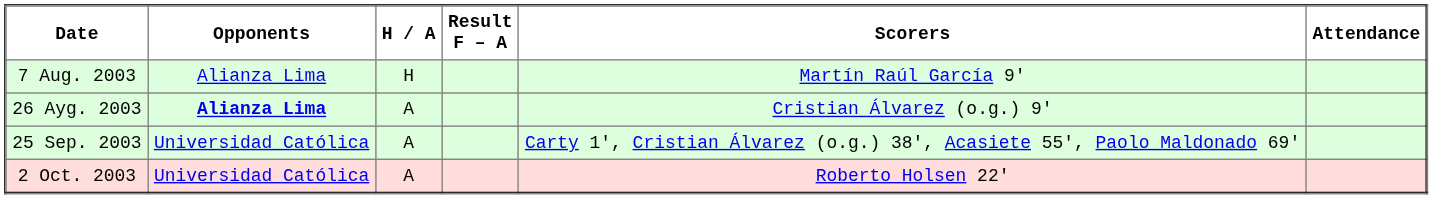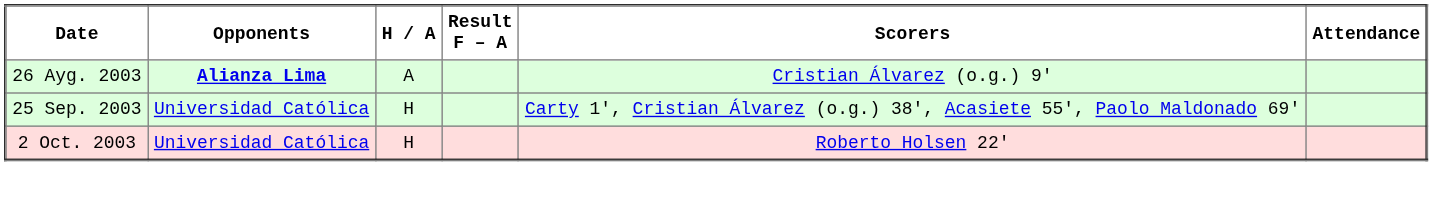- row: 7 Aug. 2003 | Alianza Lima | H | Martín Raúl García 9'
25 Sep. 2003 | H / A: A -> H
2 Oct. 2003 | H / A: A -> H
